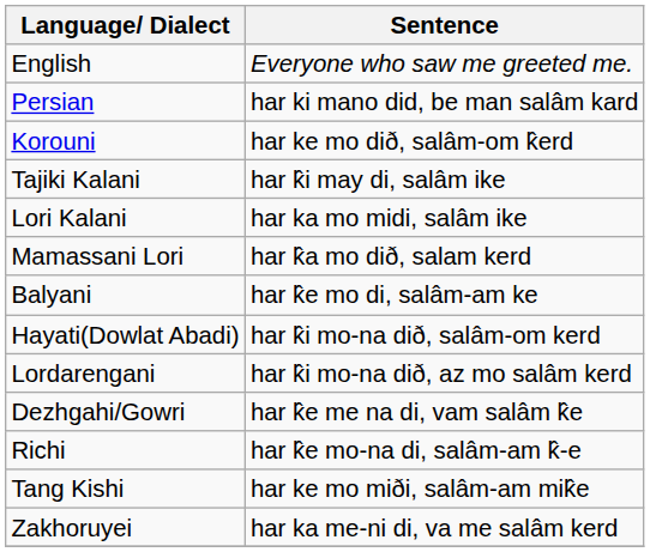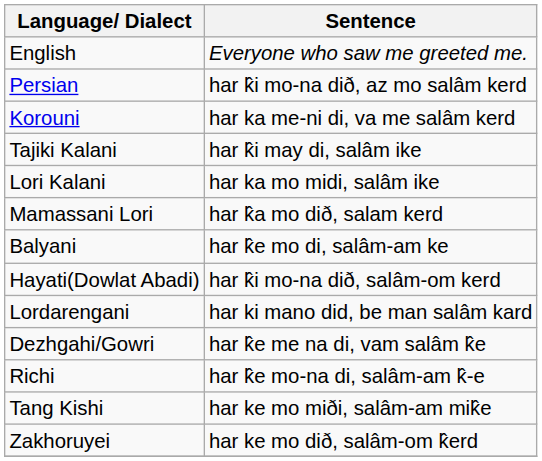Persian | Sentence: har ki mano did, be man salâm kard -> har k̂i mo-na dið, az mo salâm kerd
Korouni | Sentence: har ke mo dið, salâm-om k̂erd -> har ka me-ni di, va me salâm kerd
Lordarengani | Sentence: har k̂i mo-na dið, az mo salâm kerd -> har ki mano did, be man salâm kard
Zakhoruyei | Sentence: har ka me-ni di, va me salâm kerd -> har ke mo dið, salâm-om k̂erd
